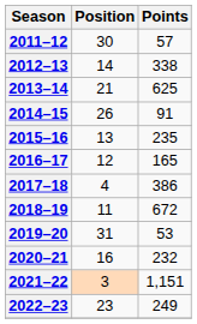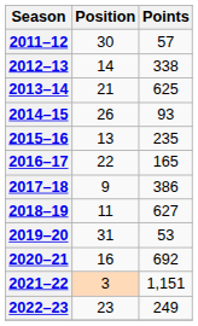2014–15 | Points: 91 -> 93
2016–17 | Position: 12 -> 22
2017–18 | Position: 4 -> 9
2018–19 | Points: 672 -> 627
2020–21 | Points: 232 -> 692
